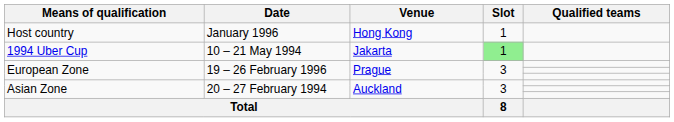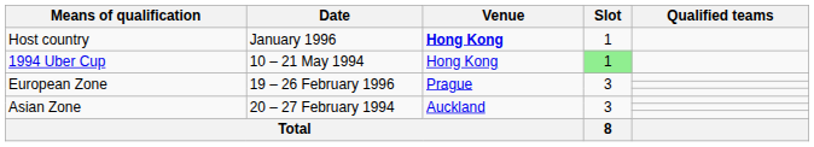Host country | Venue: normal -> bold
1994 Uber Cup | Venue: Jakarta -> Hong Kong
